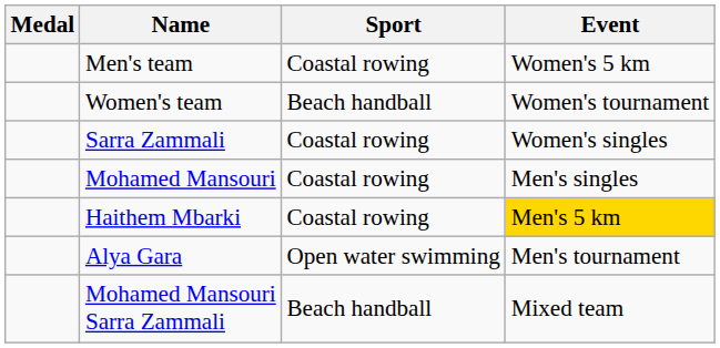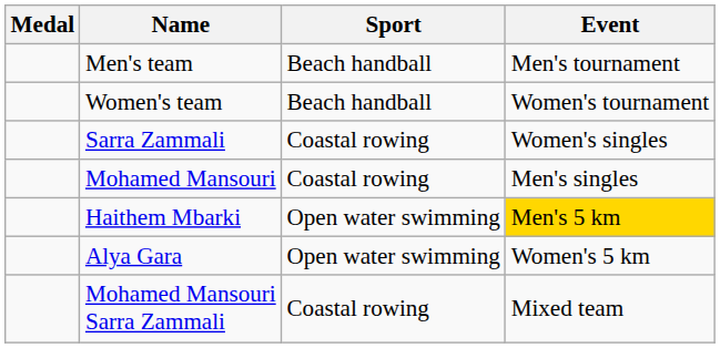Men's team | Sport: Coastal rowing -> Beach handball
Men's team | Event: Women's 5 km -> Men's tournament
Haithem Mbarki | Sport: Coastal rowing -> Open water swimming
Alya Gara | Event: Men's tournament -> Women's 5 km
Mohamed Mansouri Sarra Zammali | Sport: Beach handball -> Coastal rowing
